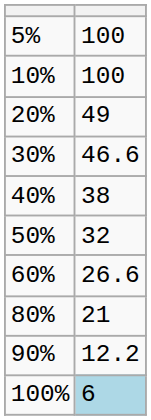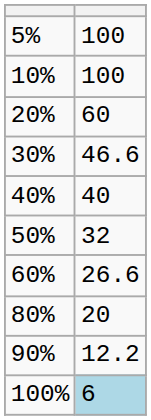20% | column 2: 49 -> 60
40% | column 2: 38 -> 40
80% | column 2: 21 -> 20
